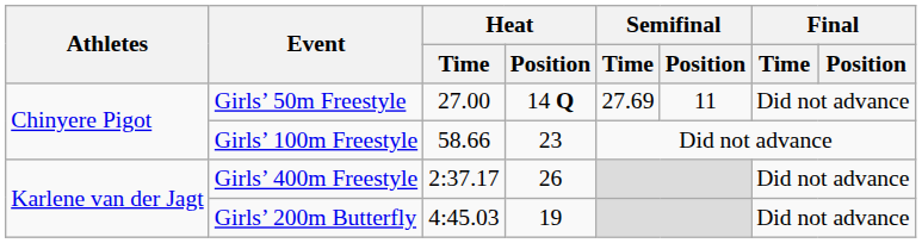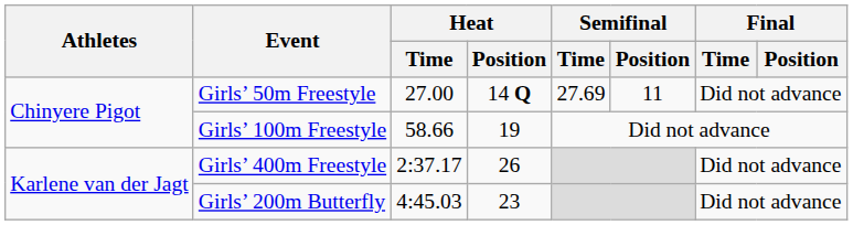Girls’ 100m Freestyle | Heat / Position: 23 -> 19
Girls’ 200m Butterfly | Heat / Position: 19 -> 23
